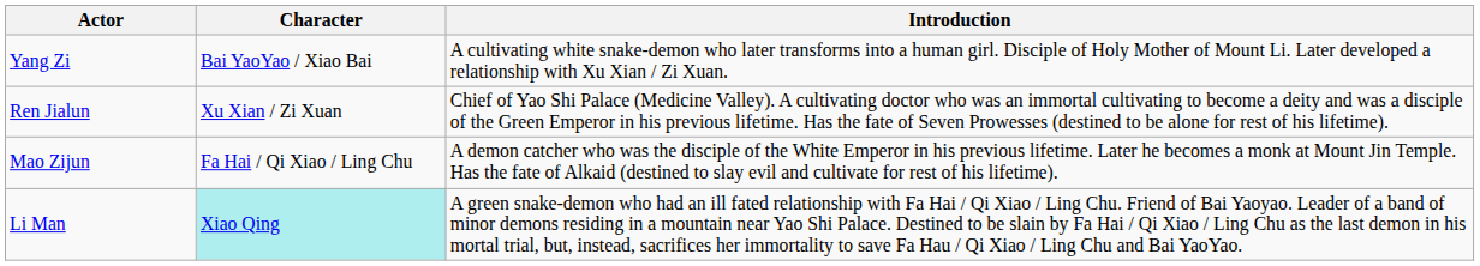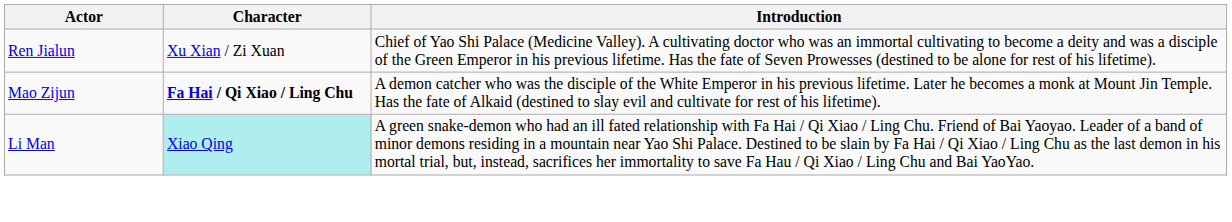- row: Yang Zi | Bai YaoYao / Xiao Bai | A cultivating white snake-demon who later transforms into a human girl. Disciple of Holy Mother of Mount Li. Later developed a relationship with Xu Xian / Zi Xuan.
Mao Zijun | Character: normal -> bold
